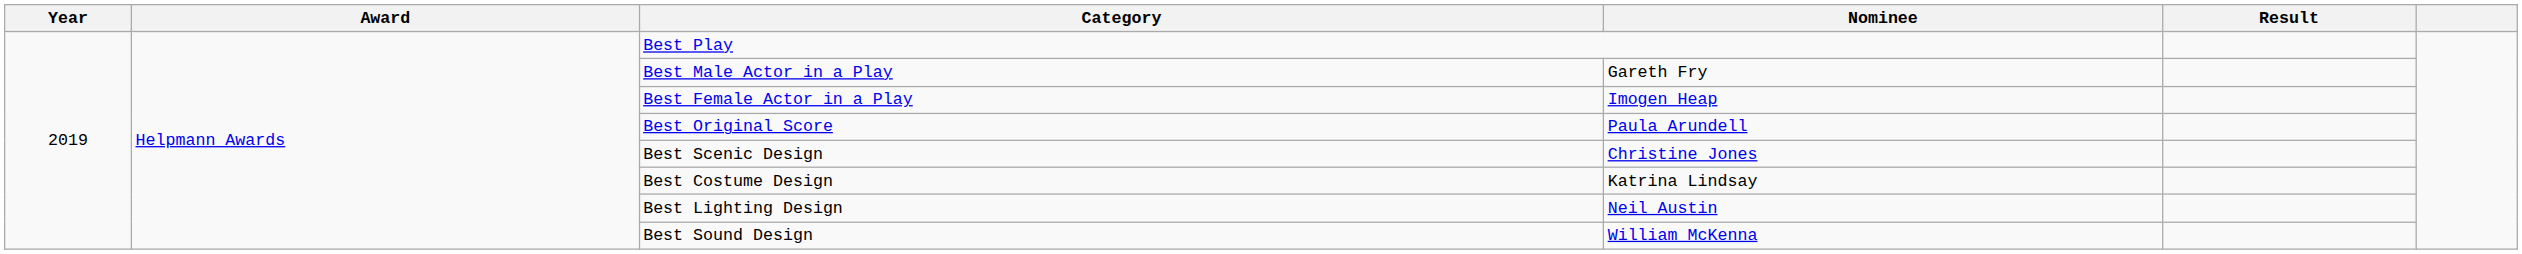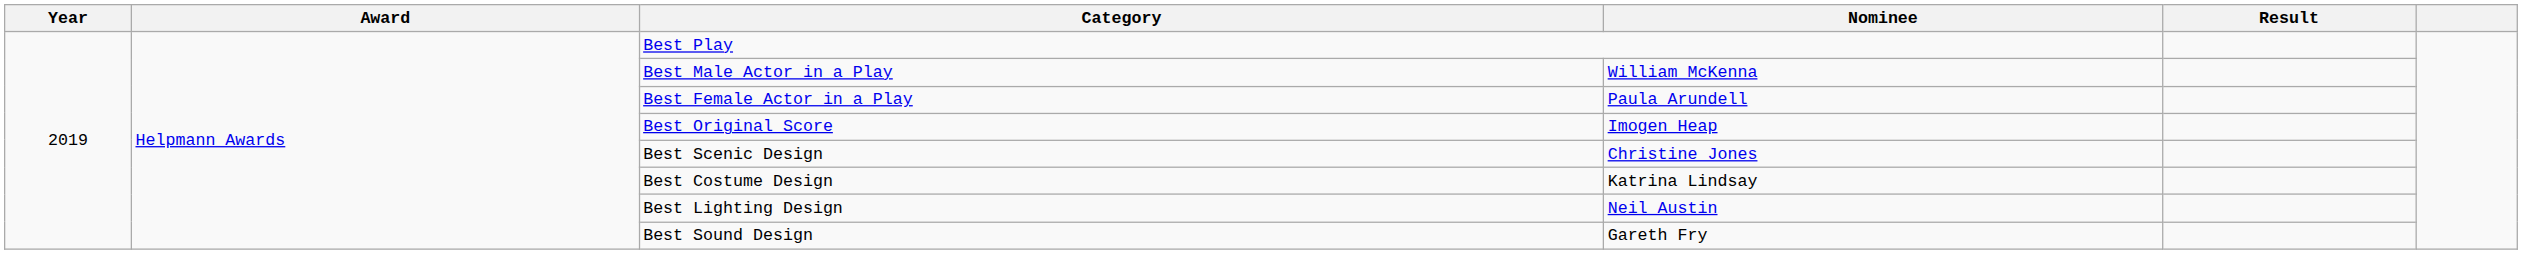Best Male Actor in a Play | Nominee: Gareth Fry -> William McKenna
Best Female Actor in a Play | Nominee: Imogen Heap -> Paula Arundell
Best Original Score | Nominee: Paula Arundell -> Imogen Heap
Best Sound Design | Nominee: William McKenna -> Gareth Fry
